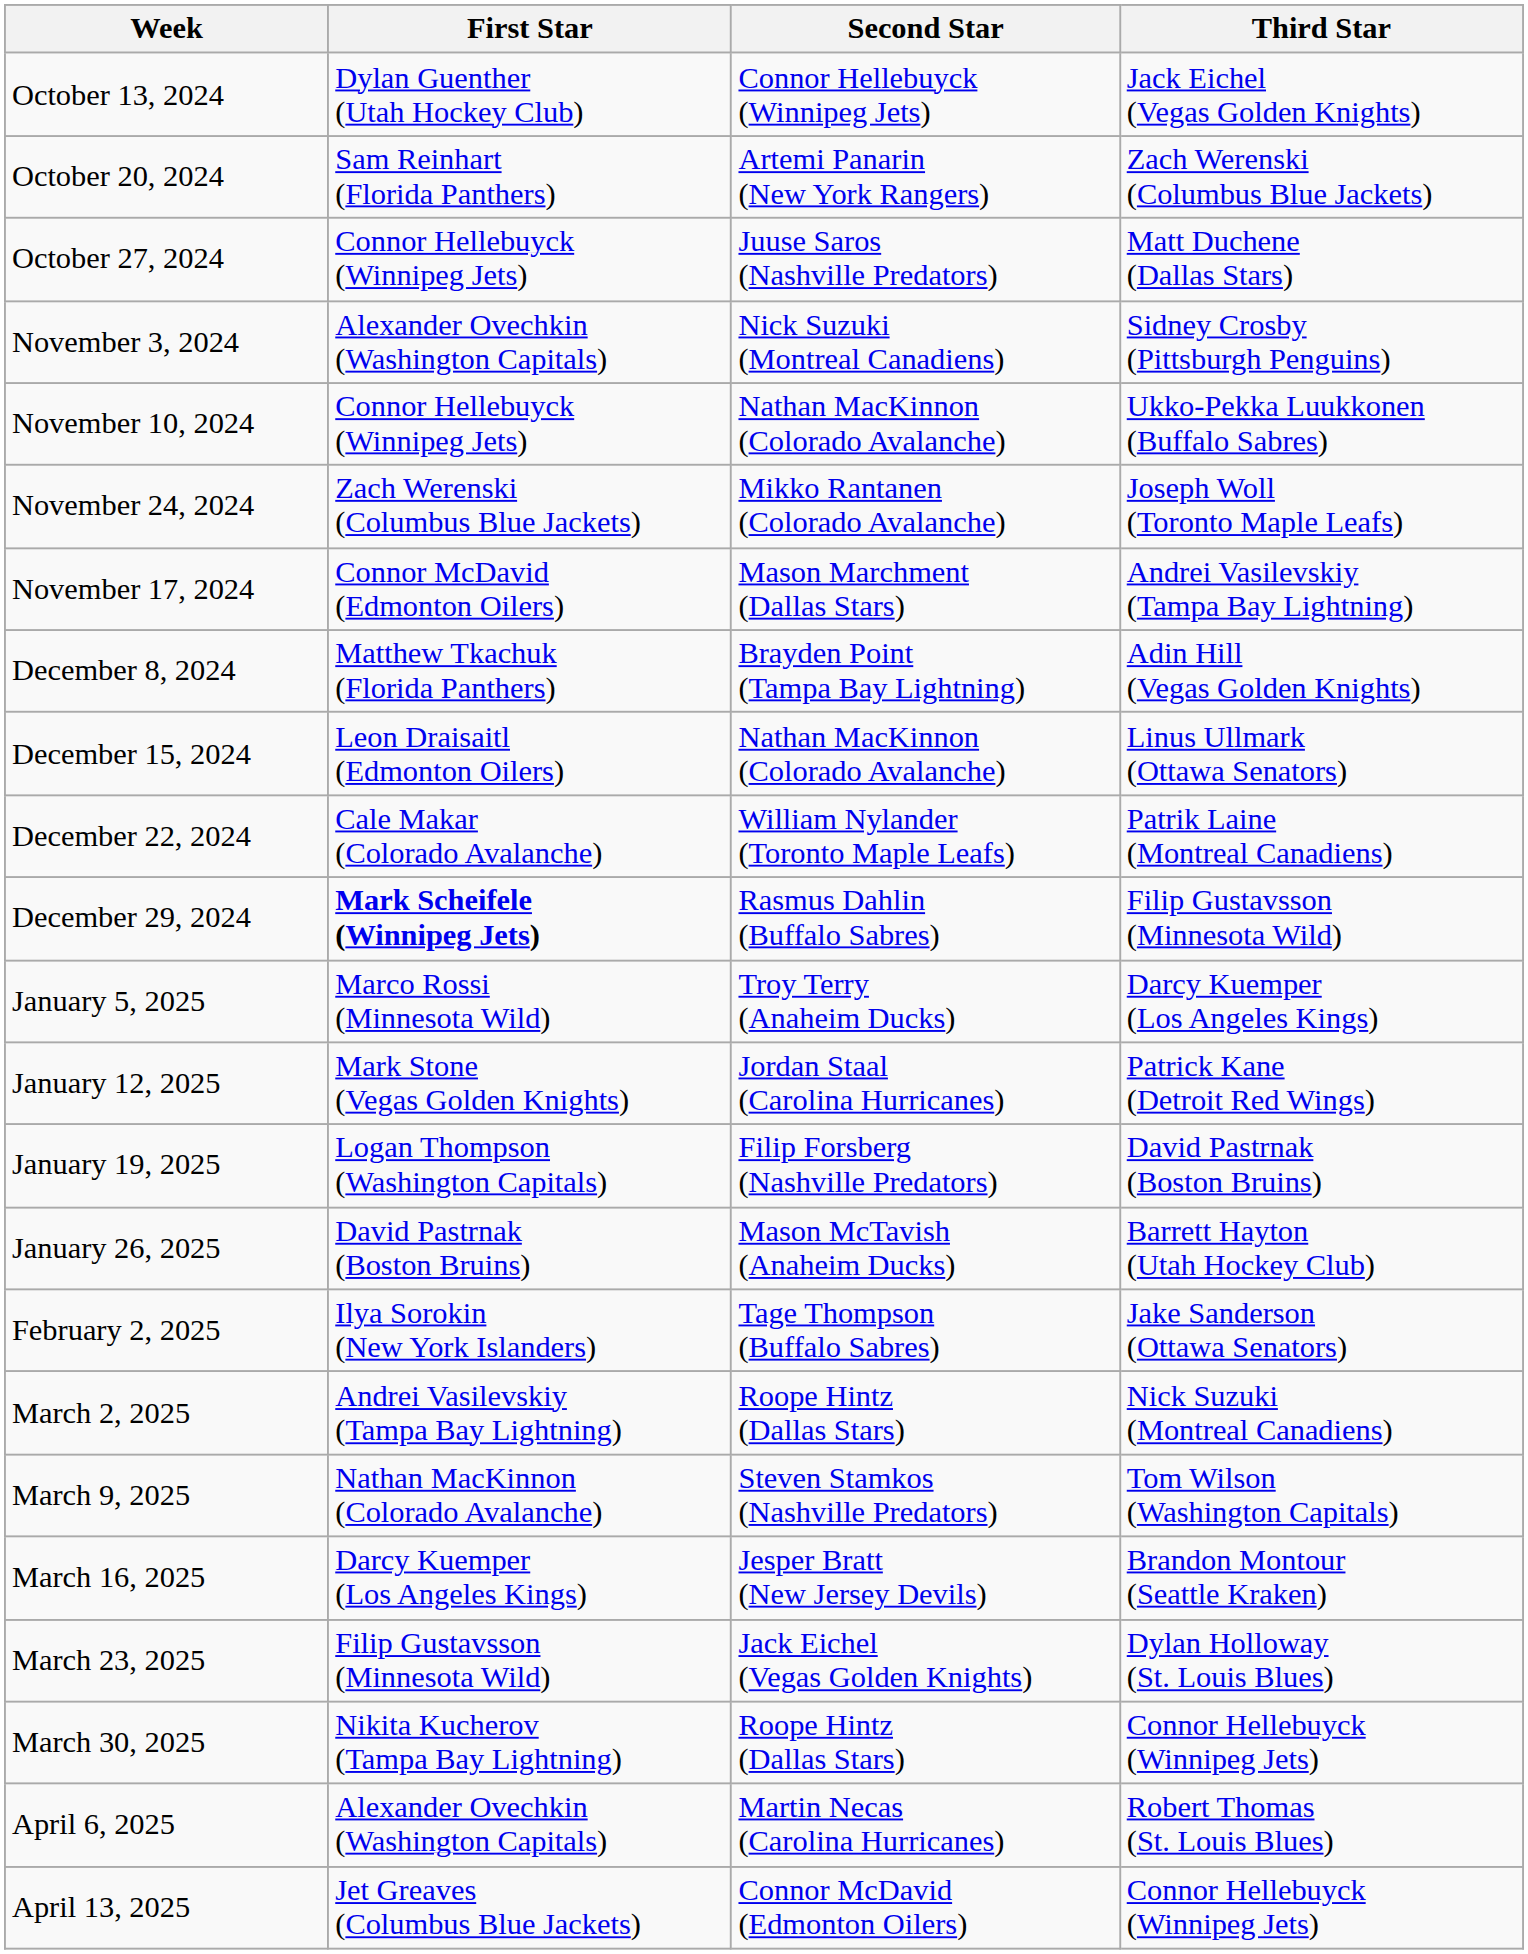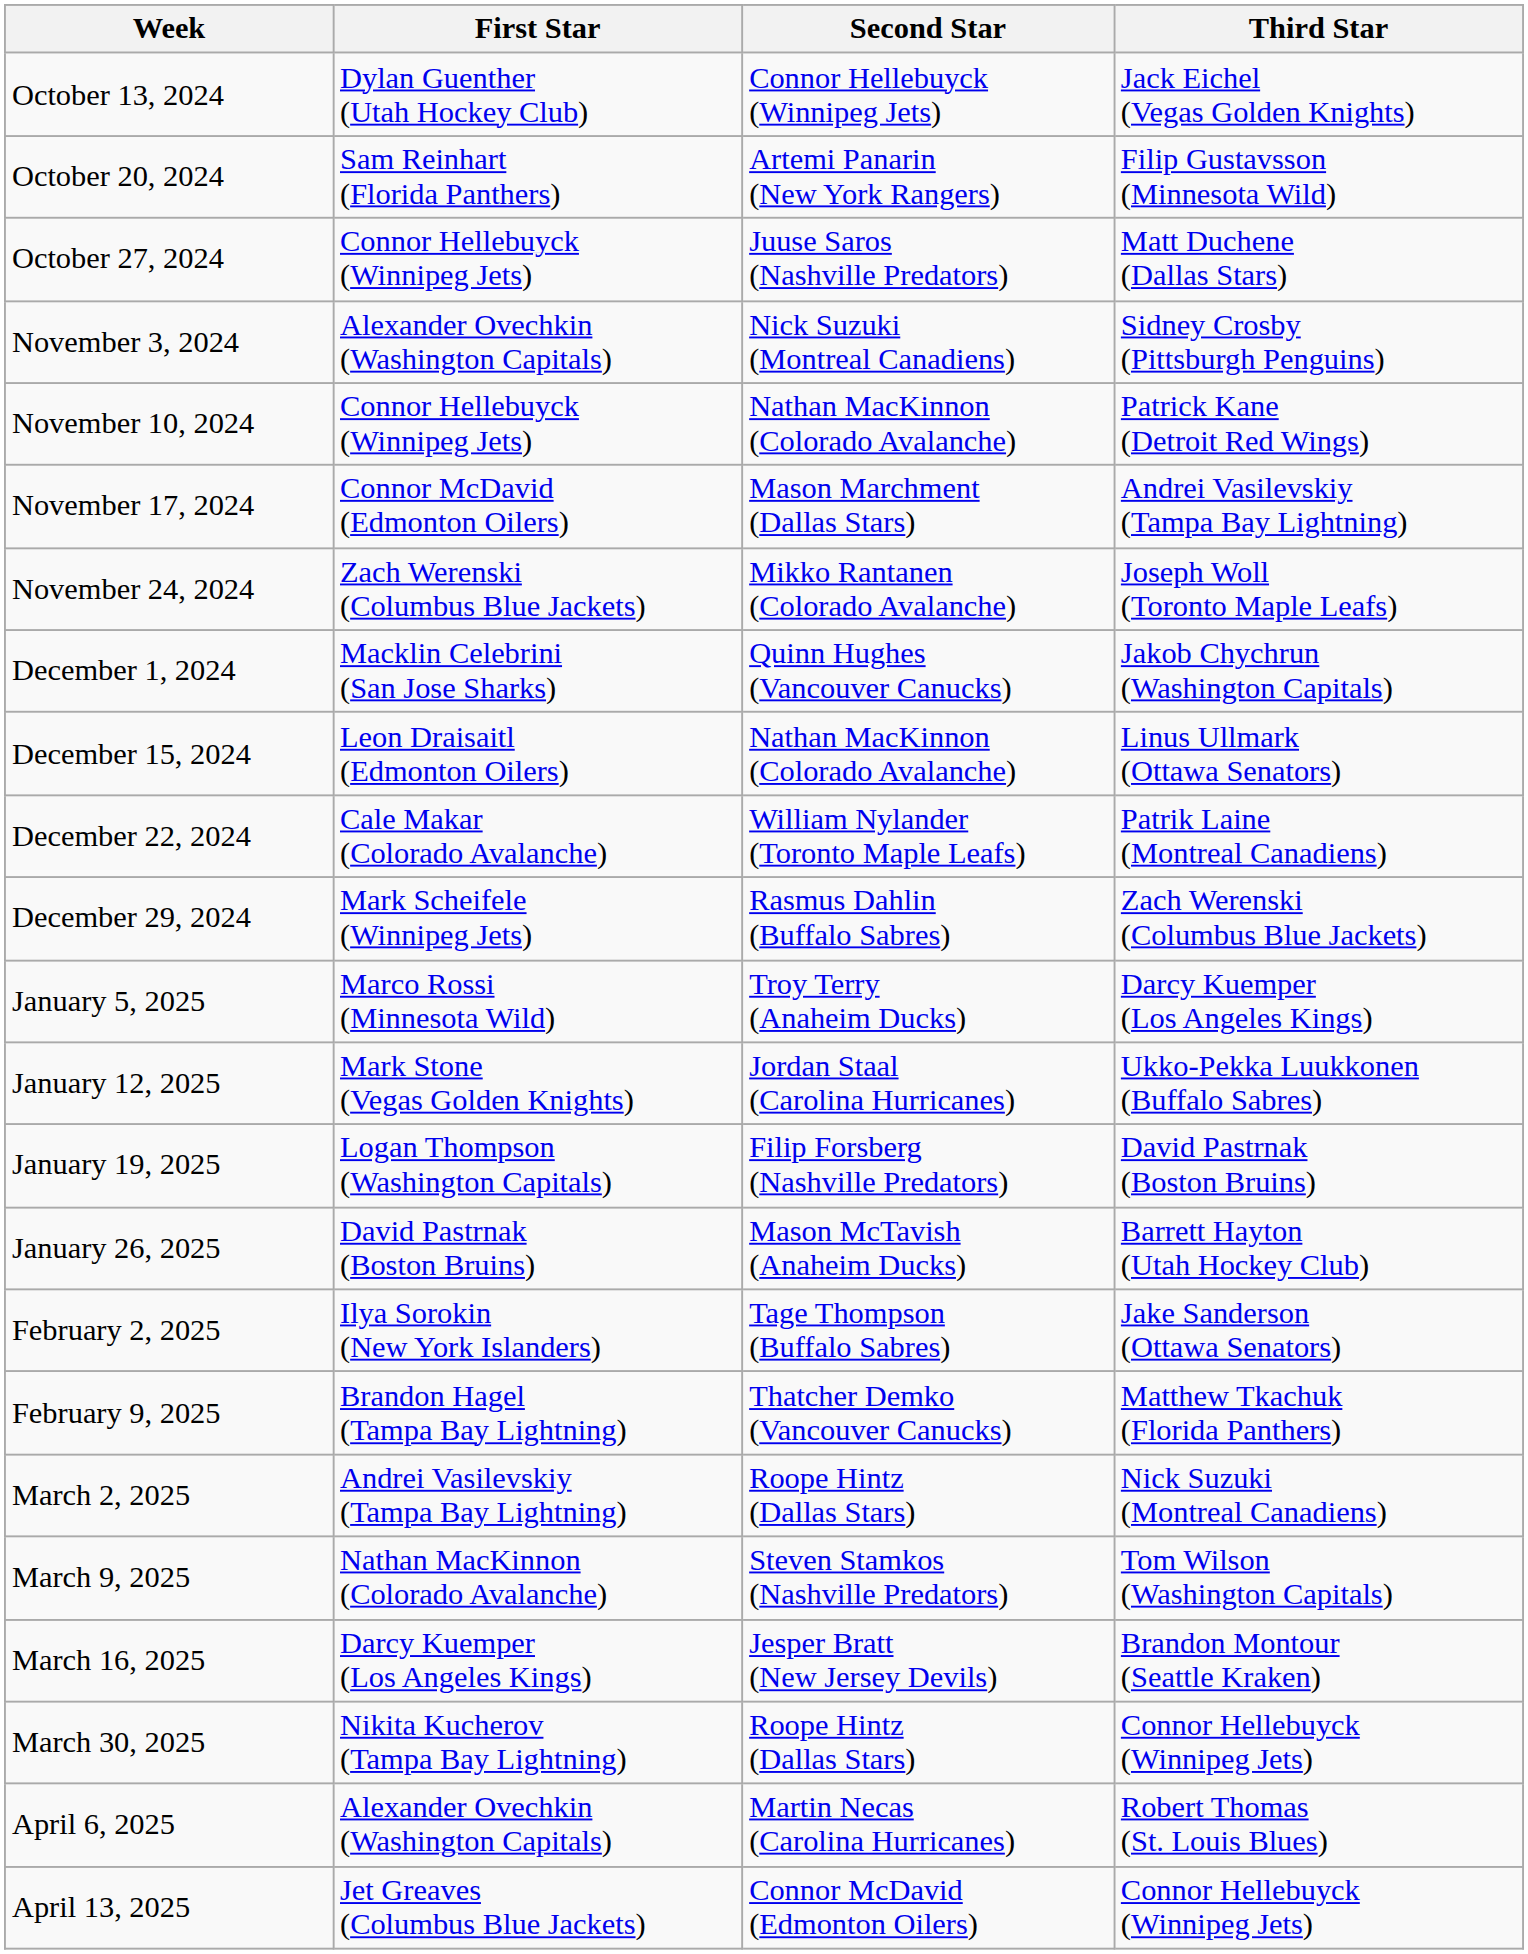October 20, 2024 | Third Star: Zach Werenski (Columbus Blue Jackets) -> Filip Gustavsson (Minnesota Wild)
November 10, 2024 | Third Star: Ukko-Pekka Luukkonen (Buffalo Sabres) -> Patrick Kane (Detroit Red Wings)
rows swapped: November 17, 2024 <-> November 24, 2024
+ row: December 1, 2024 | Macklin Celebrini (San Jose Sharks) | Quinn Hughes (Vancouver Canucks) | Jakob Chychrun (Washington Capitals)
- row: December 8, 2024 | Matthew Tkachuk (Florida Panthers) | Brayden Point (Tampa Bay Lightning) | Adin Hill (Vegas Golden Knights)
December 29, 2024 | First Star: bold -> normal
December 29, 2024 | Third Star: Filip Gustavsson (Minnesota Wild) -> Zach Werenski (Columbus Blue Jackets)
January 12, 2025 | Third Star: Patrick Kane (Detroit Red Wings) -> Ukko-Pekka Luukkonen (Buffalo Sabres)
+ row: February 9, 2025 | Brandon Hagel (Tampa Bay Lightning) | Thatcher Demko (Vancouver Canucks) | Matthew Tkachuk (Florida Panthers)
- row: March 23, 2025 | Filip Gustavsson (Minnesota Wild) | Jack Eichel (Vegas Golden Knights) | Dylan Holloway (St. Louis Blues)
